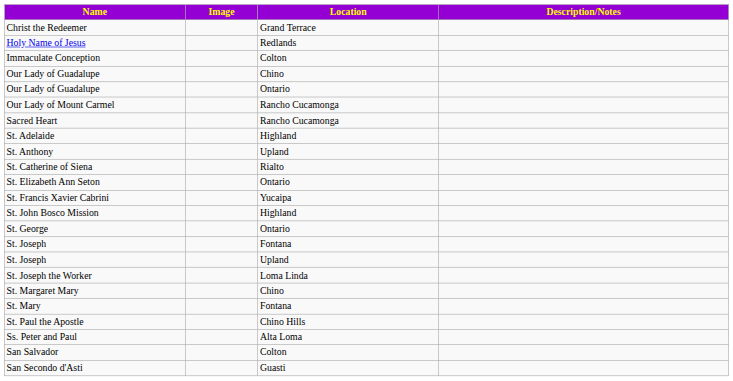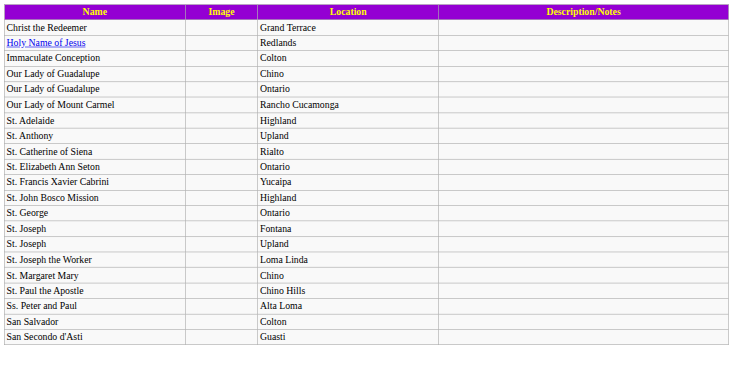- row: Sacred Heart | Rancho Cucamonga
- row: St. Mary | Fontana
